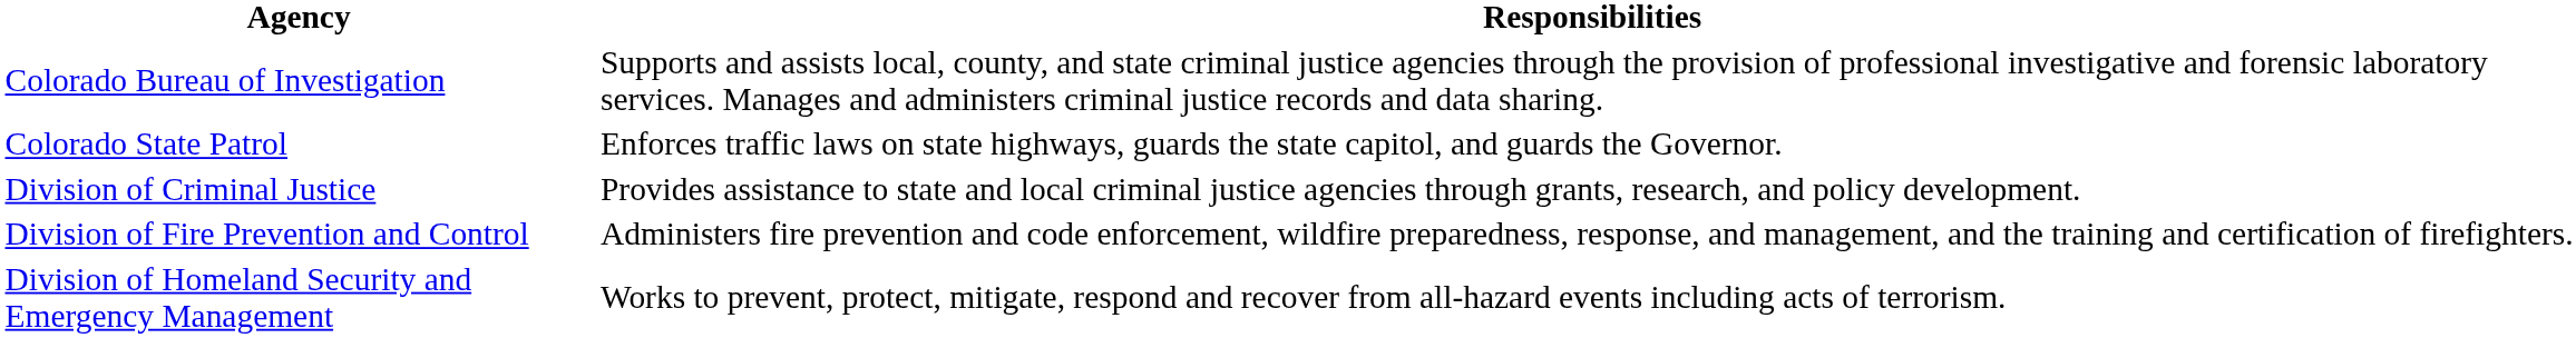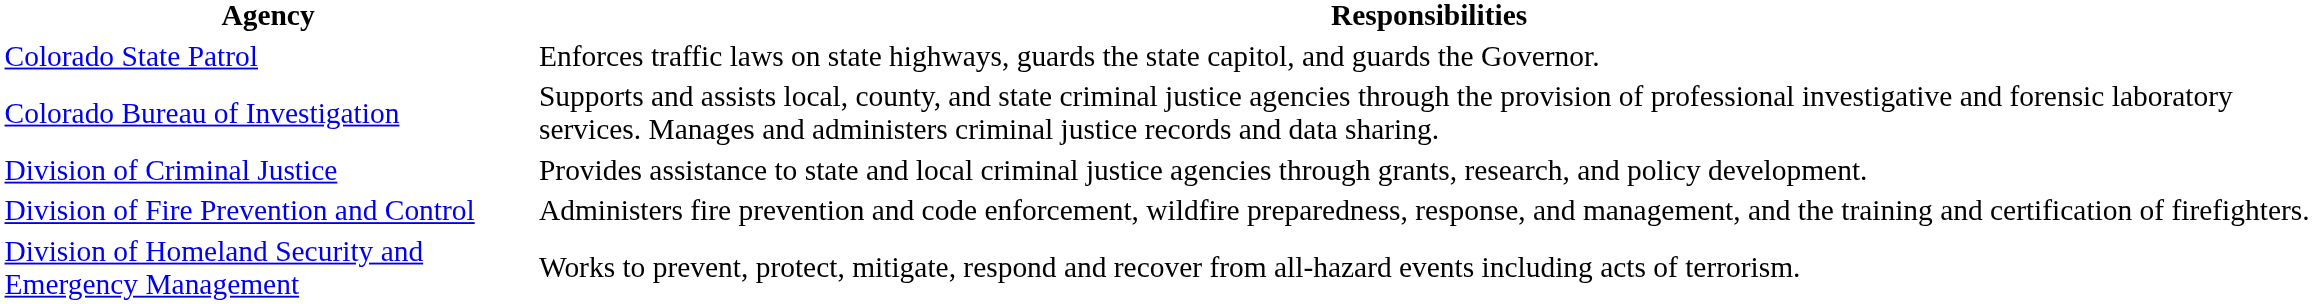rows swapped: Colorado State Patrol <-> Colorado Bureau of Investigation
